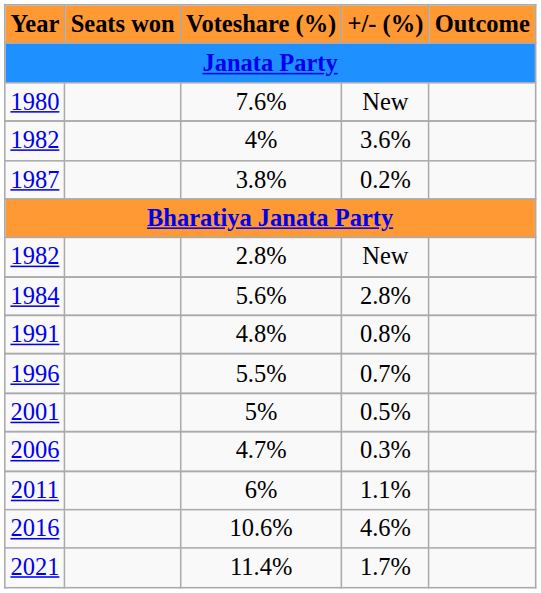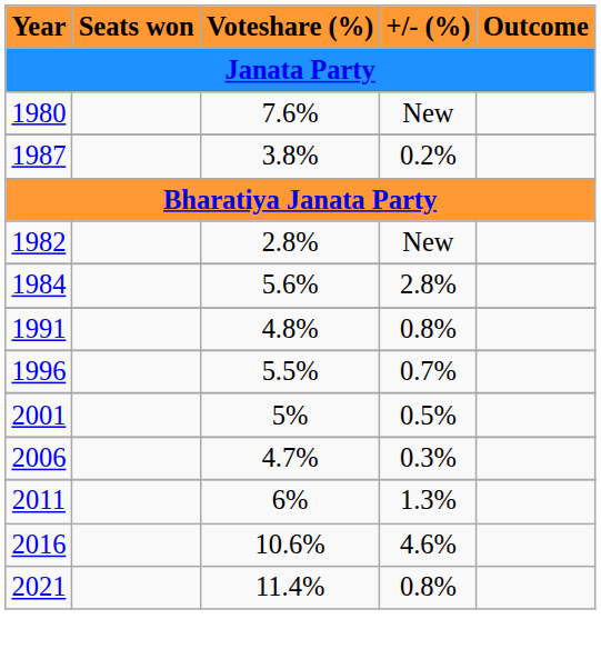- row: 1982 | 4% | 3.6%
6% | +/- (%): 1.1% -> 1.3%
11.4% | +/- (%): 1.7% -> 0.8%
